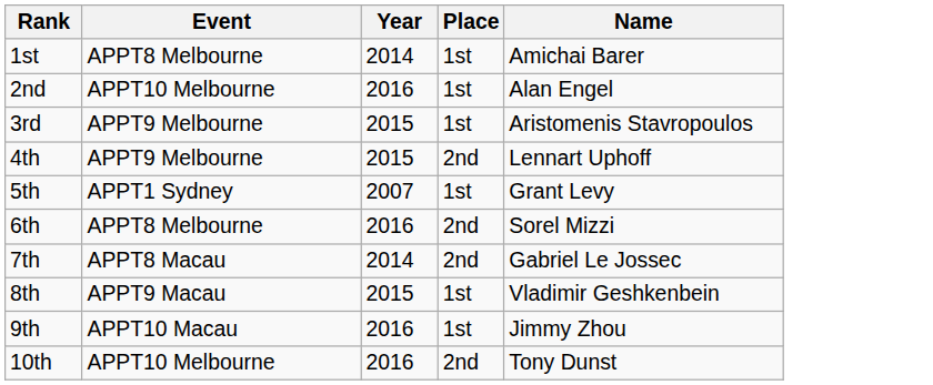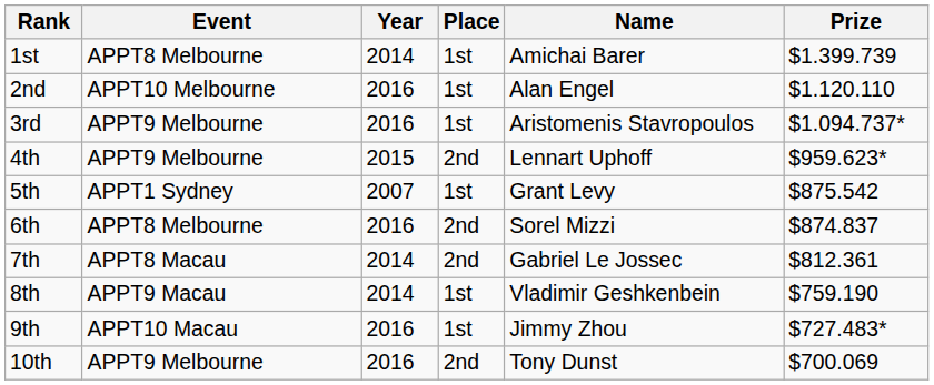+ column: Prize | $1.399.739 | $1.120.110 | $1.094.737* | $959.623* | $875.542 | $874.837 | $812.361 | $759.190 | $727.483* | $700.069
3rd | Year: 2015 -> 2016
8th | Year: 2015 -> 2014
10th | Event: APPT10 Melbourne -> APPT9 Melbourne
